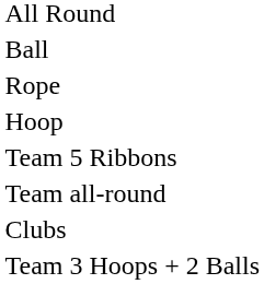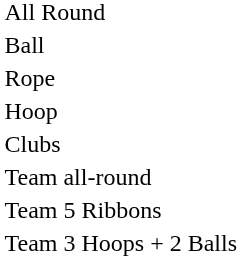rows swapped: Clubs <-> Team 5 Ribbons
